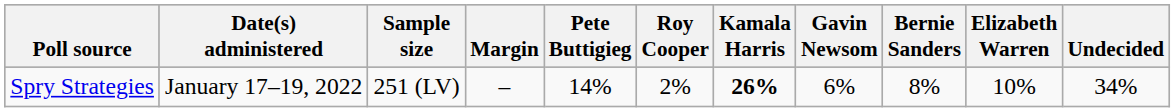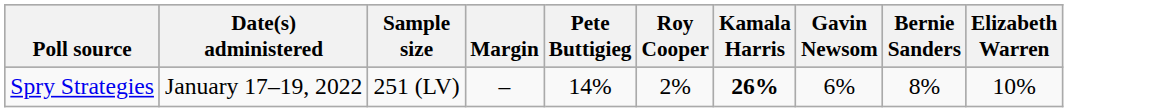- column: Undecided | 34%
